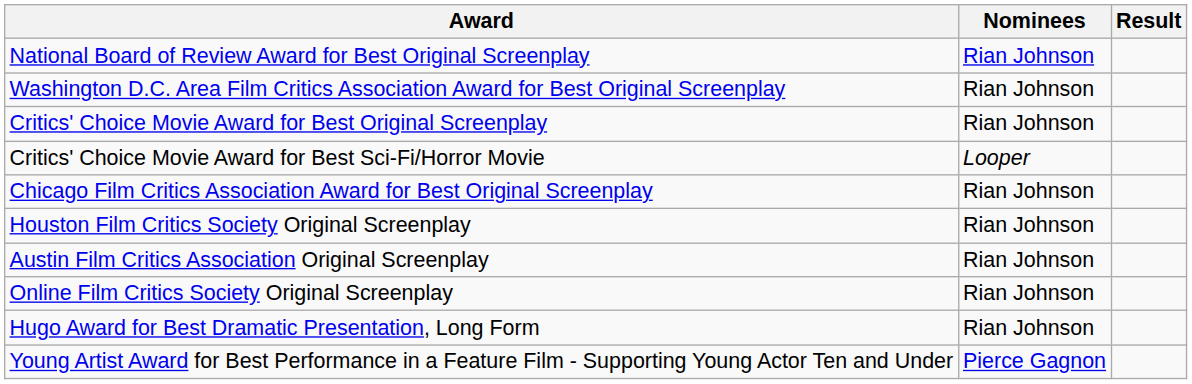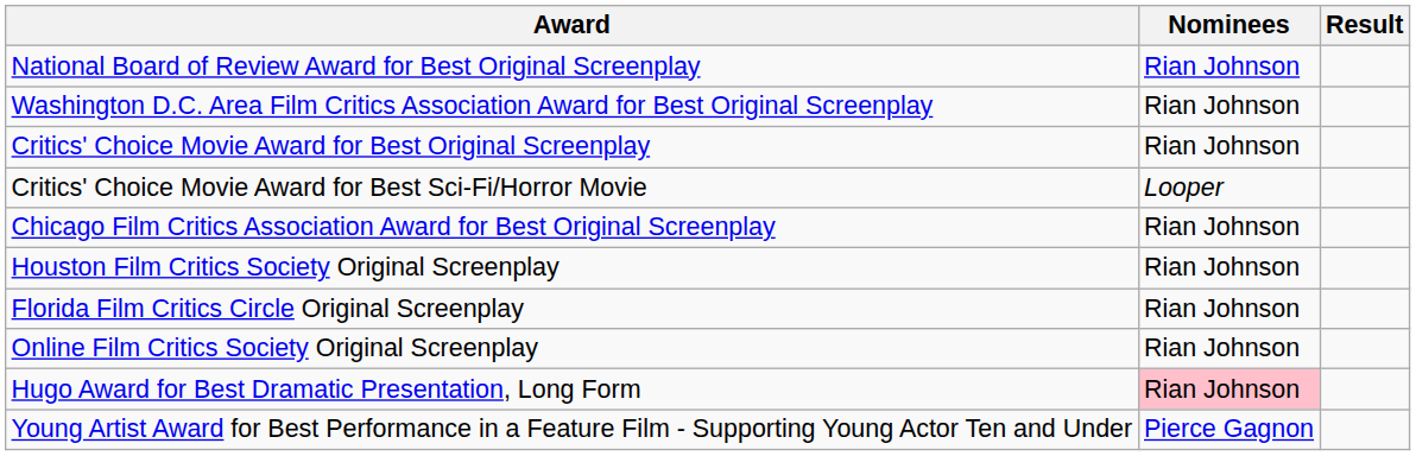- row: Austin Film Critics Association Original Screenplay | Rian Johnson
+ row: Florida Film Critics Circle Original Screenplay | Rian Johnson
Hugo Award for Best Dramatic Presentation, Long Form | Nominees: no background -> pink background
